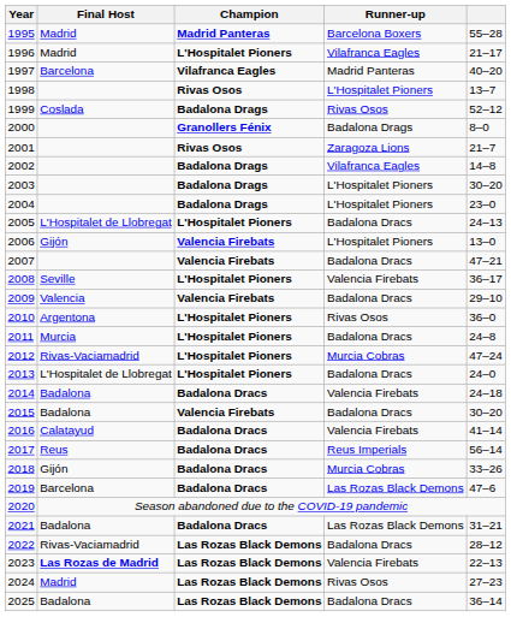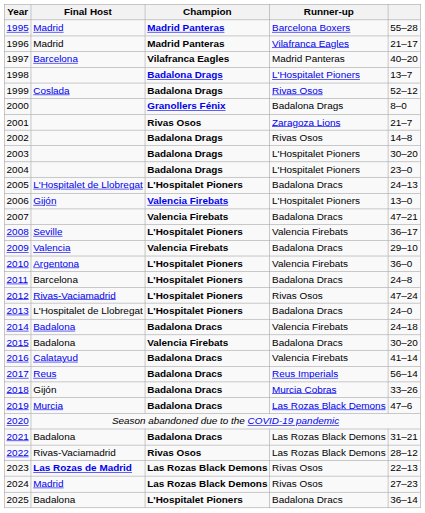1996 | Champion: L'Hospitalet Pioners -> Madrid Panteras
1998 | Champion: Rivas Osos -> Badalona Drags
2002 | Runner-up: Vilafranca Eagles -> Rivas Osos
2010 | Runner-up: Rivas Osos -> Valencia Firebats
2011 | Final Host: Murcia -> Barcelona
2012 | Runner-up: Murcia Cobras -> Rivas Osos
2019 | Final Host: Barcelona -> Murcia
2022 | Champion: Las Rozas Black Demons -> Rivas Osos
2022 | Runner-up: Badalona Dracs -> Las Rozas Black Demons
2023 | Runner-up: Valencia Firebats -> Rivas Osos
2025 | Champion: Las Rozas Black Demons -> L'Hospitalet Pioners
